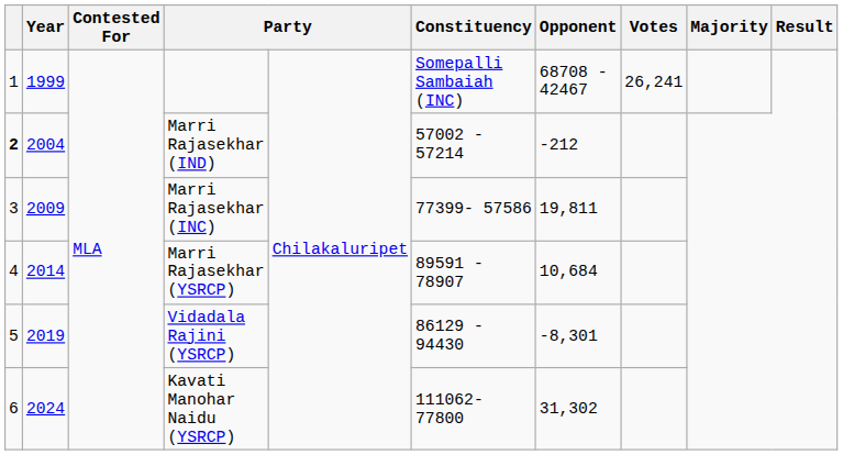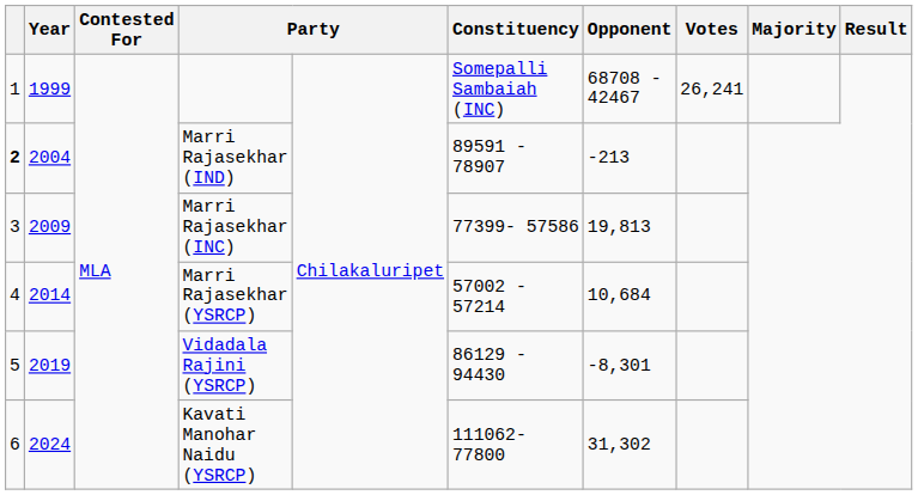Marri Rajasekhar (IND) | Constituency: 57002 - 57214 -> 89591 - 78907
Marri Rajasekhar (IND) | Opponent: -212 -> -213
Marri Rajasekhar (INC) | Opponent: 19,811 -> 19,813
Marri Rajasekhar (YSRCP) | Constituency: 89591 - 78907 -> 57002 - 57214
